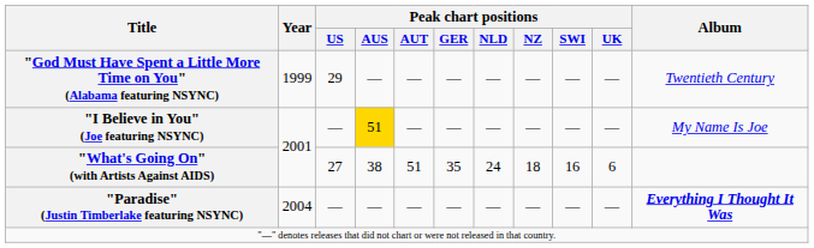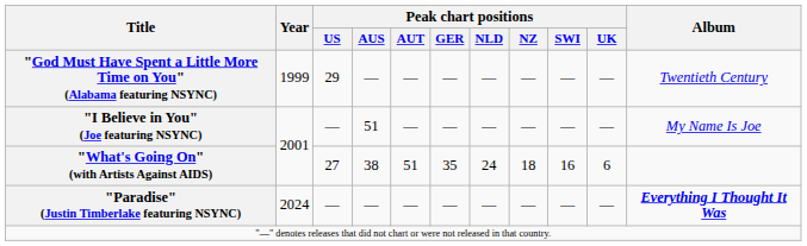"I Believe in You" (Joe featuring NSYNC) | Peak chart positions / AUS: gold background -> no background
"Paradise" (Justin Timberlake featuring NSYNC) | Year: 2004 -> 2024
